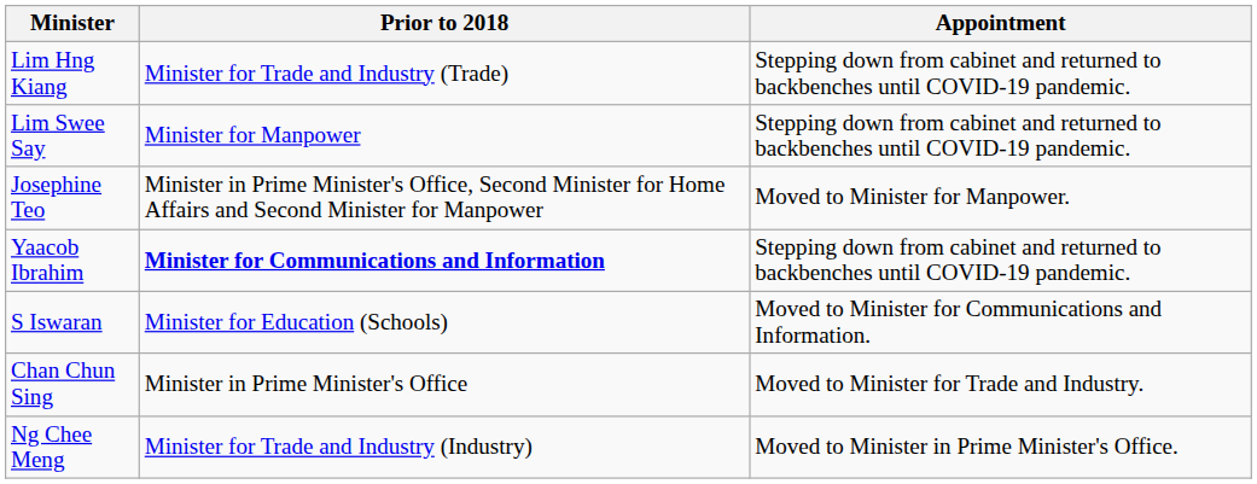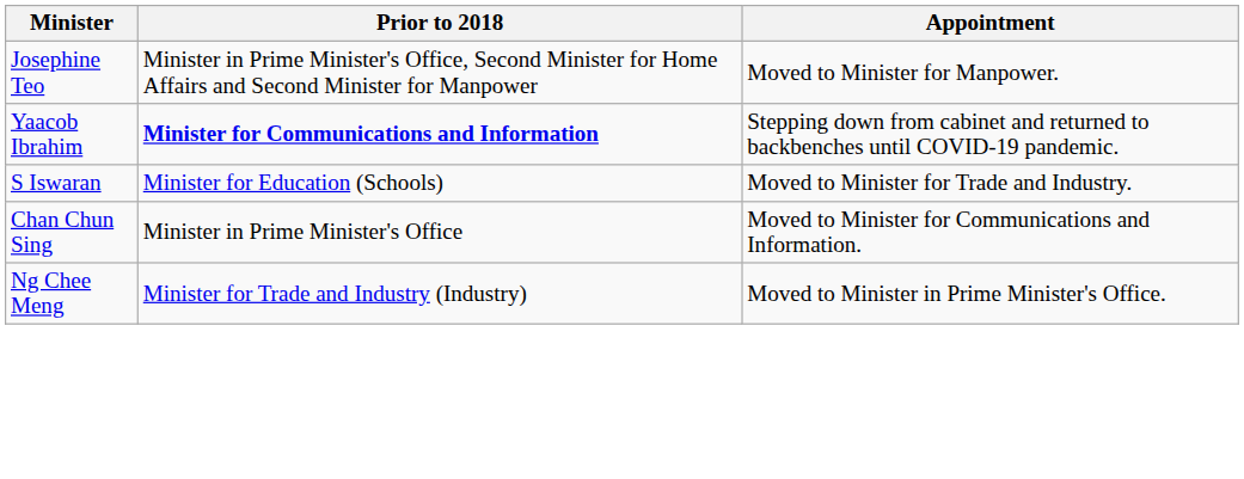- row: Lim Hng Kiang | Minister for Trade and Industry (Trade) | Stepping down from cabinet and returned to backbenches until COVID-19 pandemic.
- row: Lim Swee Say | Minister for Manpower | Stepping down from cabinet and returned to backbenches until COVID-19 pandemic.
S Iswaran | Appointment: Moved to Minister for Communications and Information. -> Moved to Minister for Trade and Industry.
Chan Chun Sing | Appointment: Moved to Minister for Trade and Industry. -> Moved to Minister for Communications and Information.
